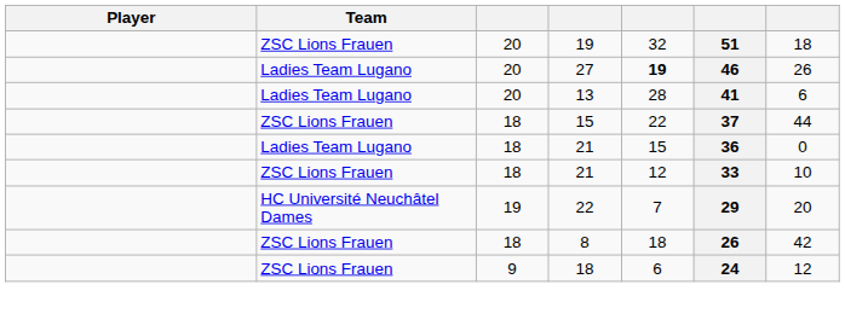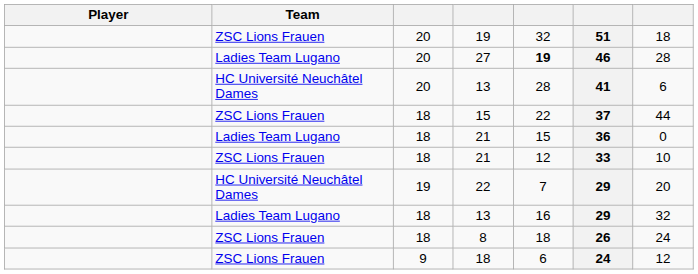27 | column 7: 26 -> 28
20 / 13 | Team: Ladies Team Lugano -> HC Université Neuchâtel Dames
+ row: Ladies Team Lugano | 18 | 13 | 16 | 29 | 32
8 | column 7: 42 -> 24
